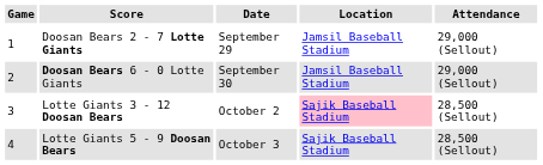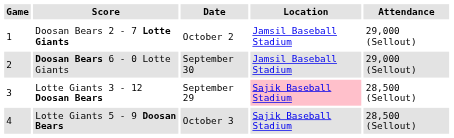Doosan Bears 2 - 7 Lotte Giants | Date: September 29 -> October 2
Lotte Giants 3 - 12 Doosan Bears | Date: October 2 -> September 29
